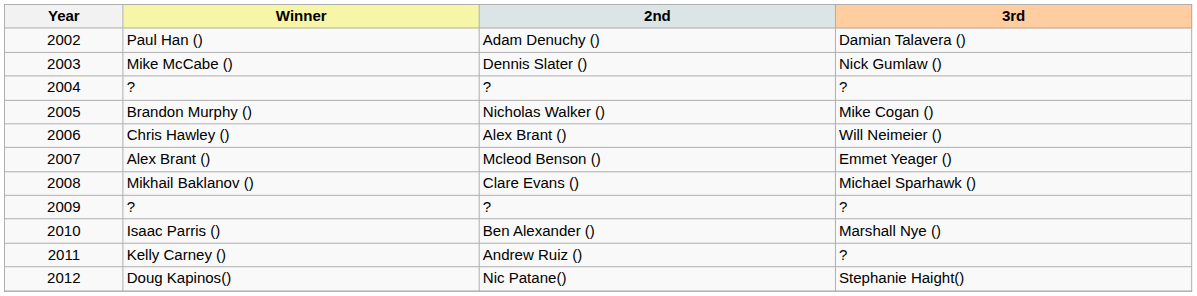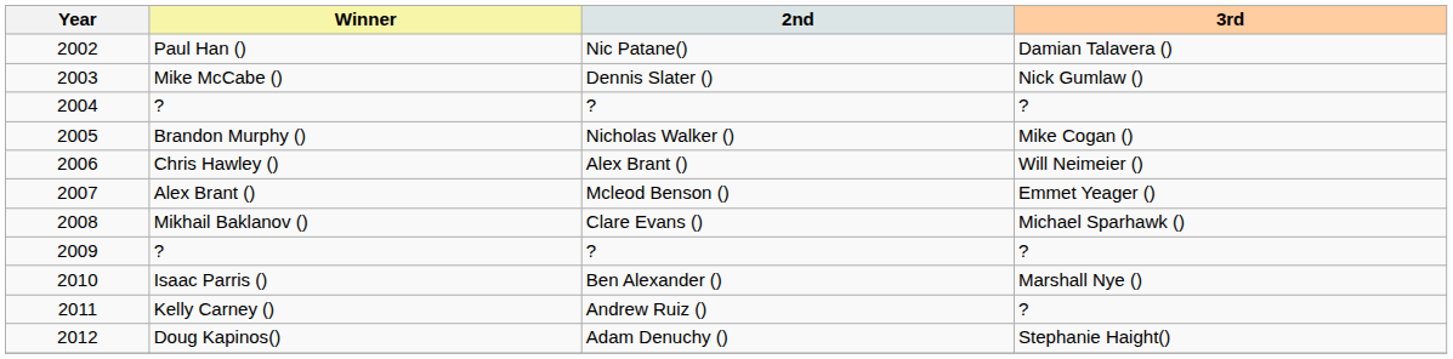Paul Han () | 2nd: Adam Denuchy () -> Nic Patane()
Doug Kapinos() | 2nd: Nic Patane() -> Adam Denuchy ()
